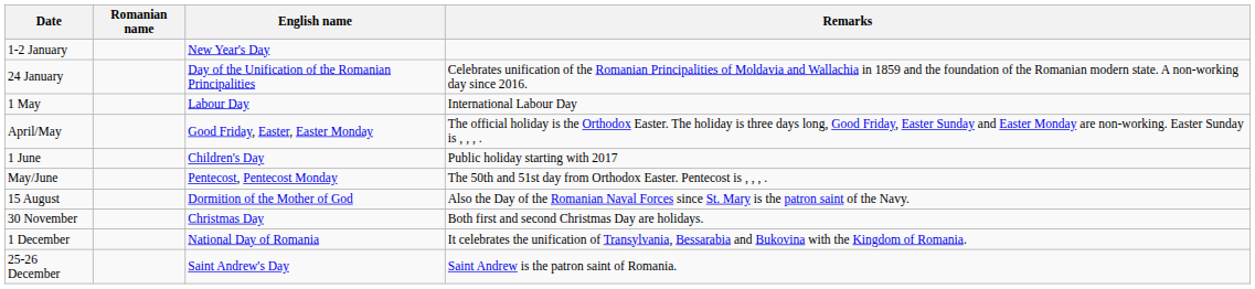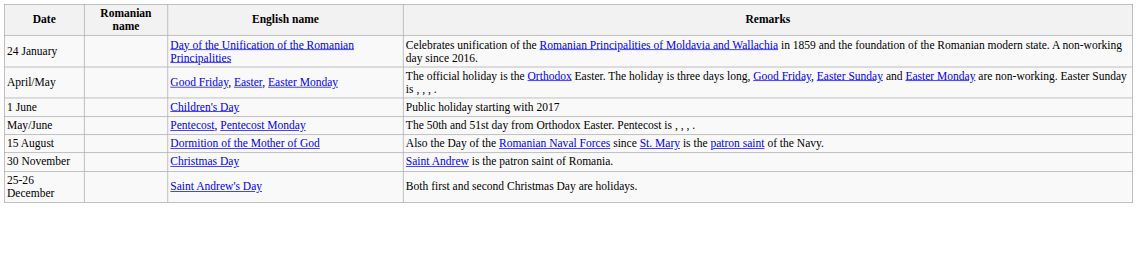- row: 1-2 January | New Year's Day
- row: 1 May | Labour Day | International Labour Day
30 November | Remarks: Both first and second Christmas Day are holidays. -> Saint Andrew is the patron saint of Romania.
- row: 1 December | National Day of Romania | It celebrates the unification of Transylvania, Bessarabia and Bukovina with the Kingdom of Romania.
25-26 December | Remarks: Saint Andrew is the patron saint of Romania. -> Both first and second Christmas Day are holidays.
